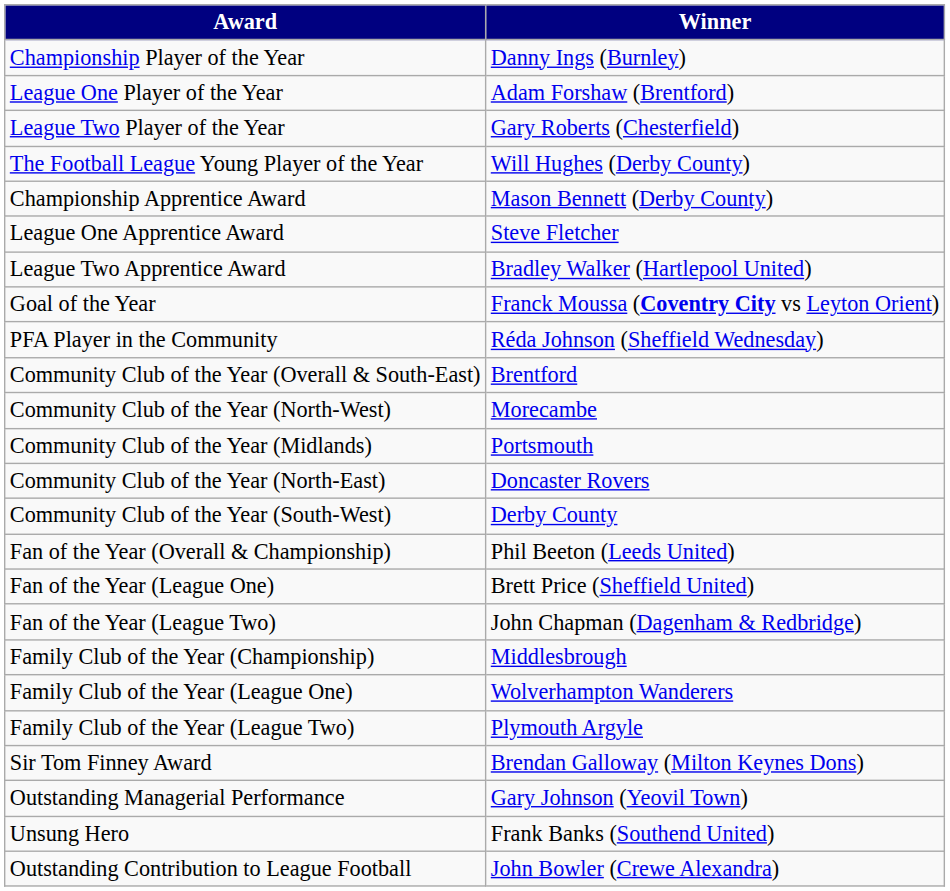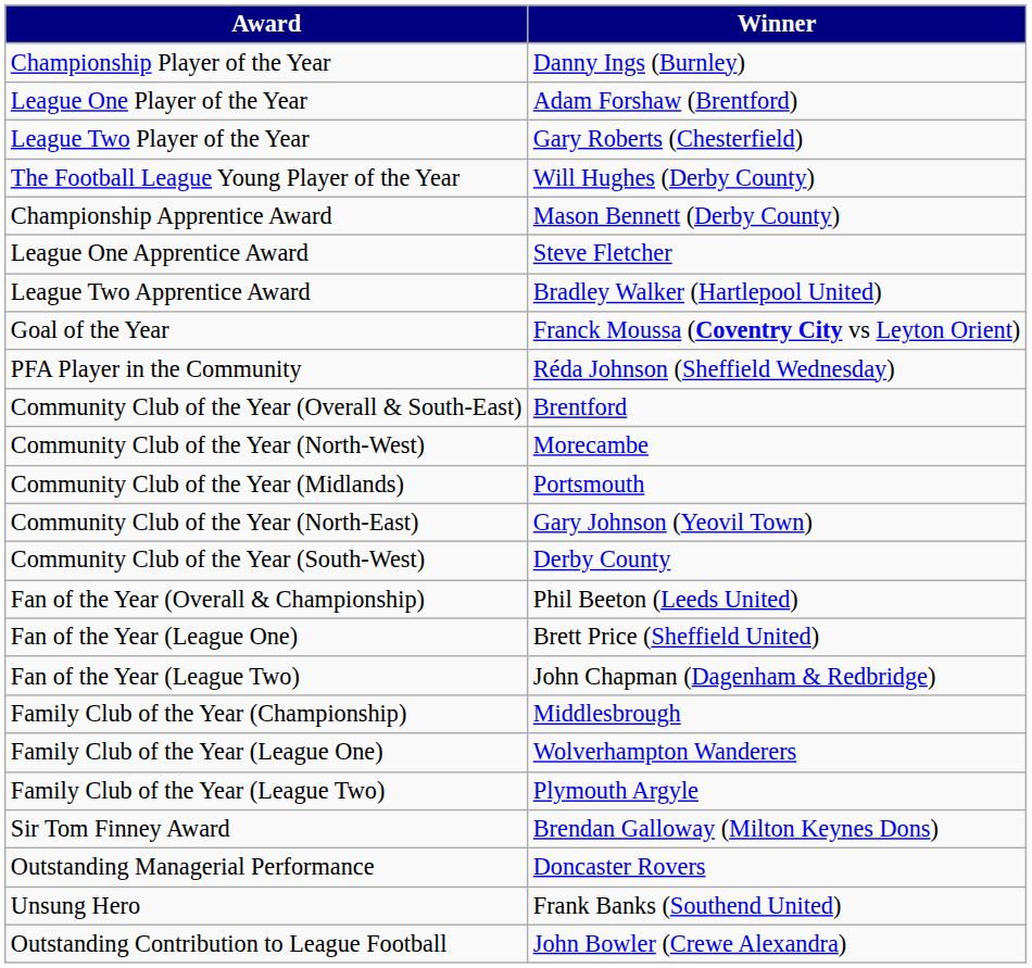Community Club of the Year (North-East) | Winner: Doncaster Rovers -> Gary Johnson (Yeovil Town)
Outstanding Managerial Performance | Winner: Gary Johnson (Yeovil Town) -> Doncaster Rovers
